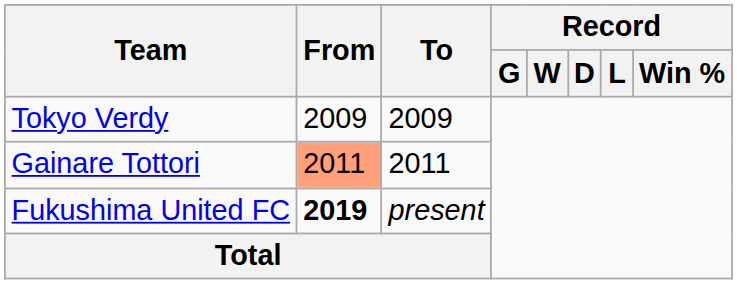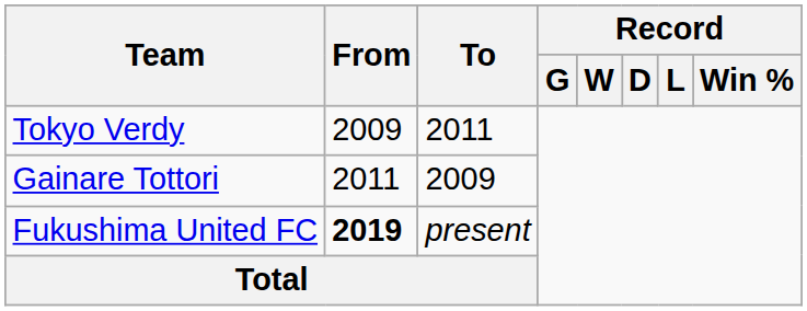Tokyo Verdy | To: 2009 -> 2011
Gainare Tottori | From: lightsalmon background -> no background
Gainare Tottori | To: 2011 -> 2009
